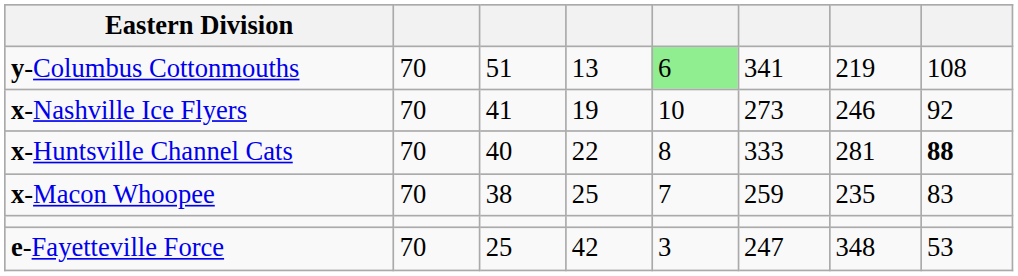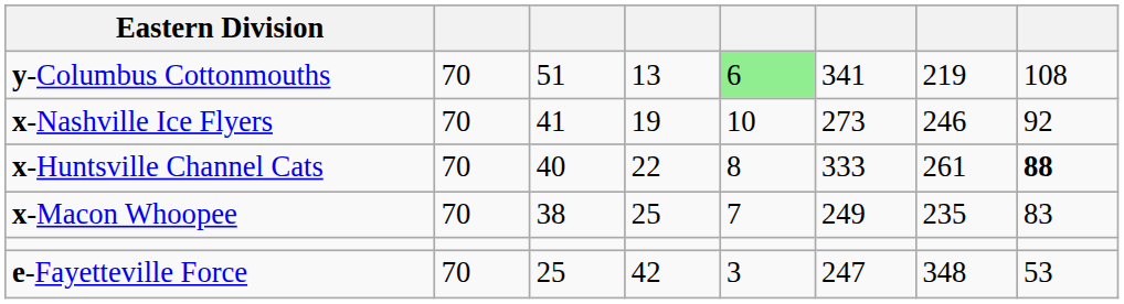x-Huntsville Channel Cats | column 7: 281 -> 261
x-Macon Whoopee | column 6: 259 -> 249
